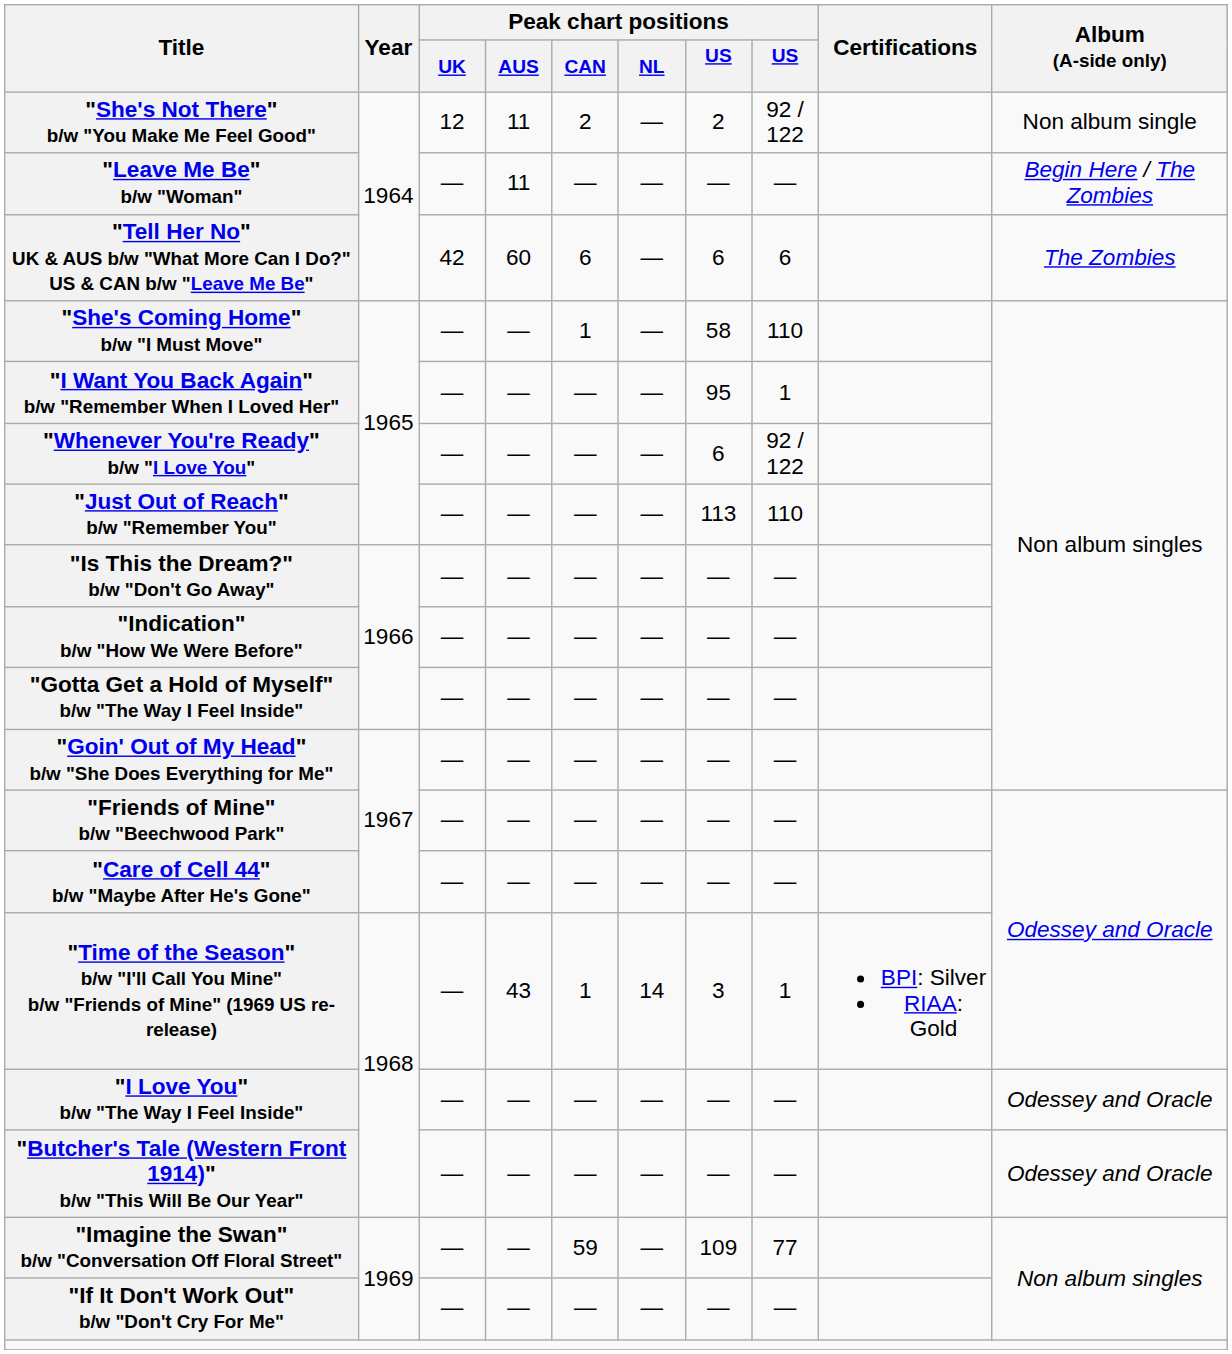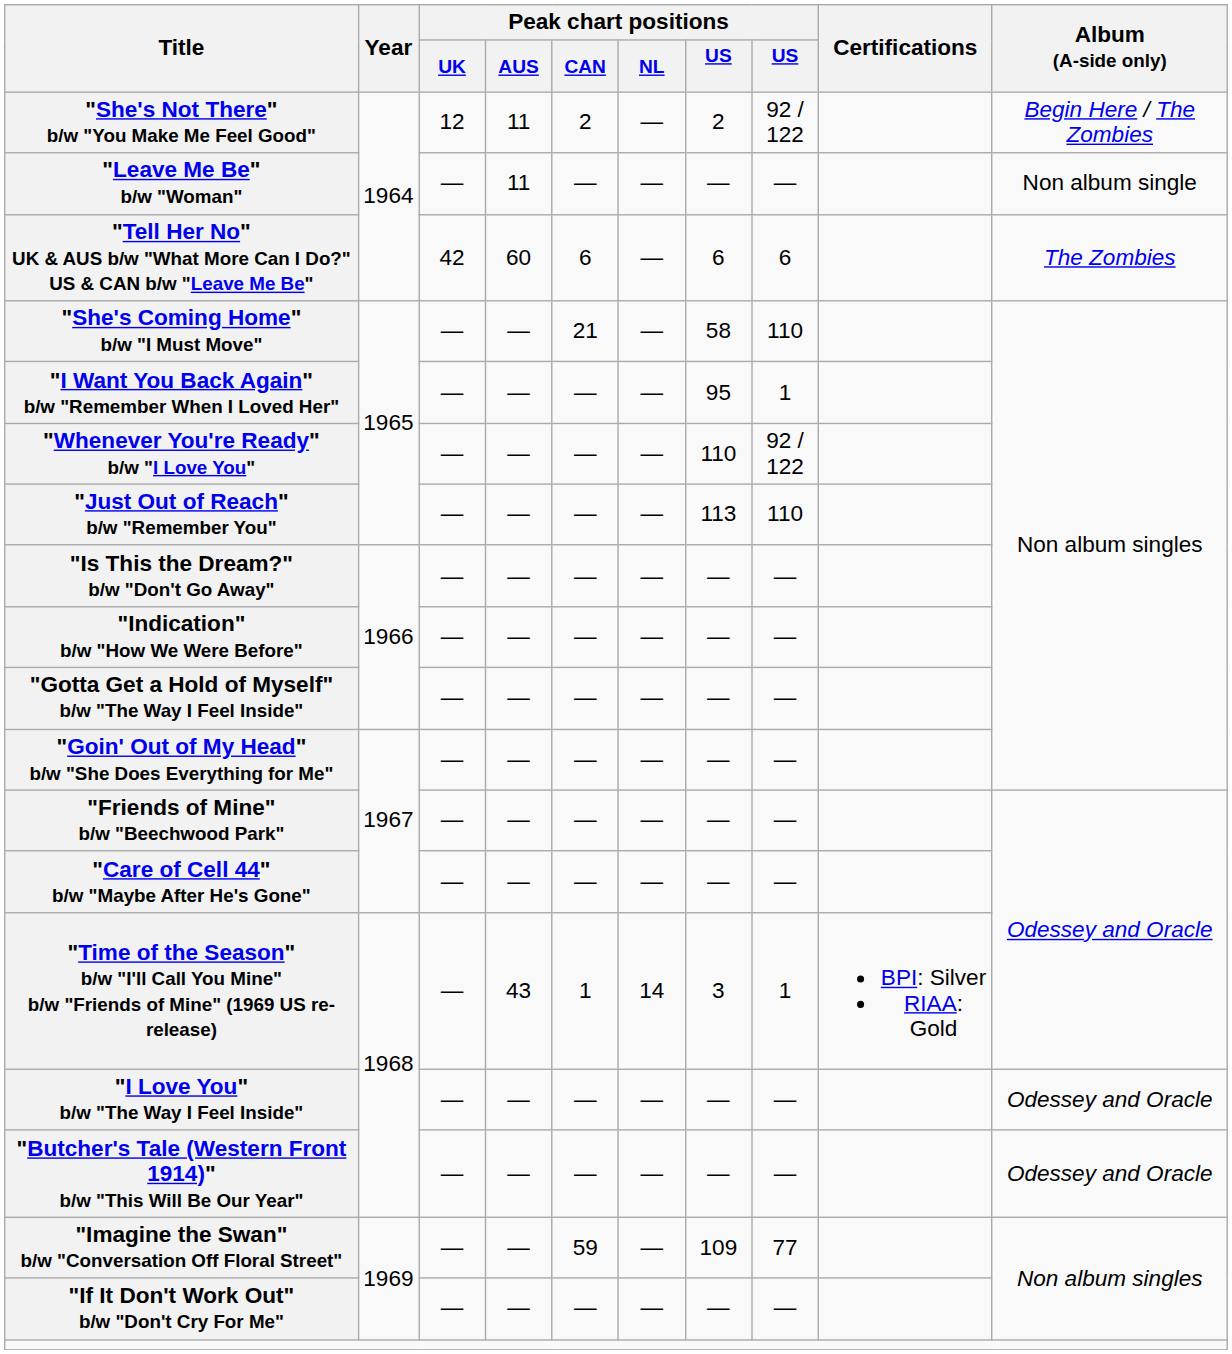"She's Not There" b/w "You Make Me Feel Good" | Album (A-side only): Non album single -> Begin Here / The Zombies
"Leave Me Be" b/w "Woman" | Album (A-side only): Begin Here / The Zombies -> Non album single
"She's Coming Home" b/w "I Must Move" | Peak chart positions / CAN: 1 -> 21
"Whenever You're Ready" b/w "I Love You" | column 7: 6 -> 110
